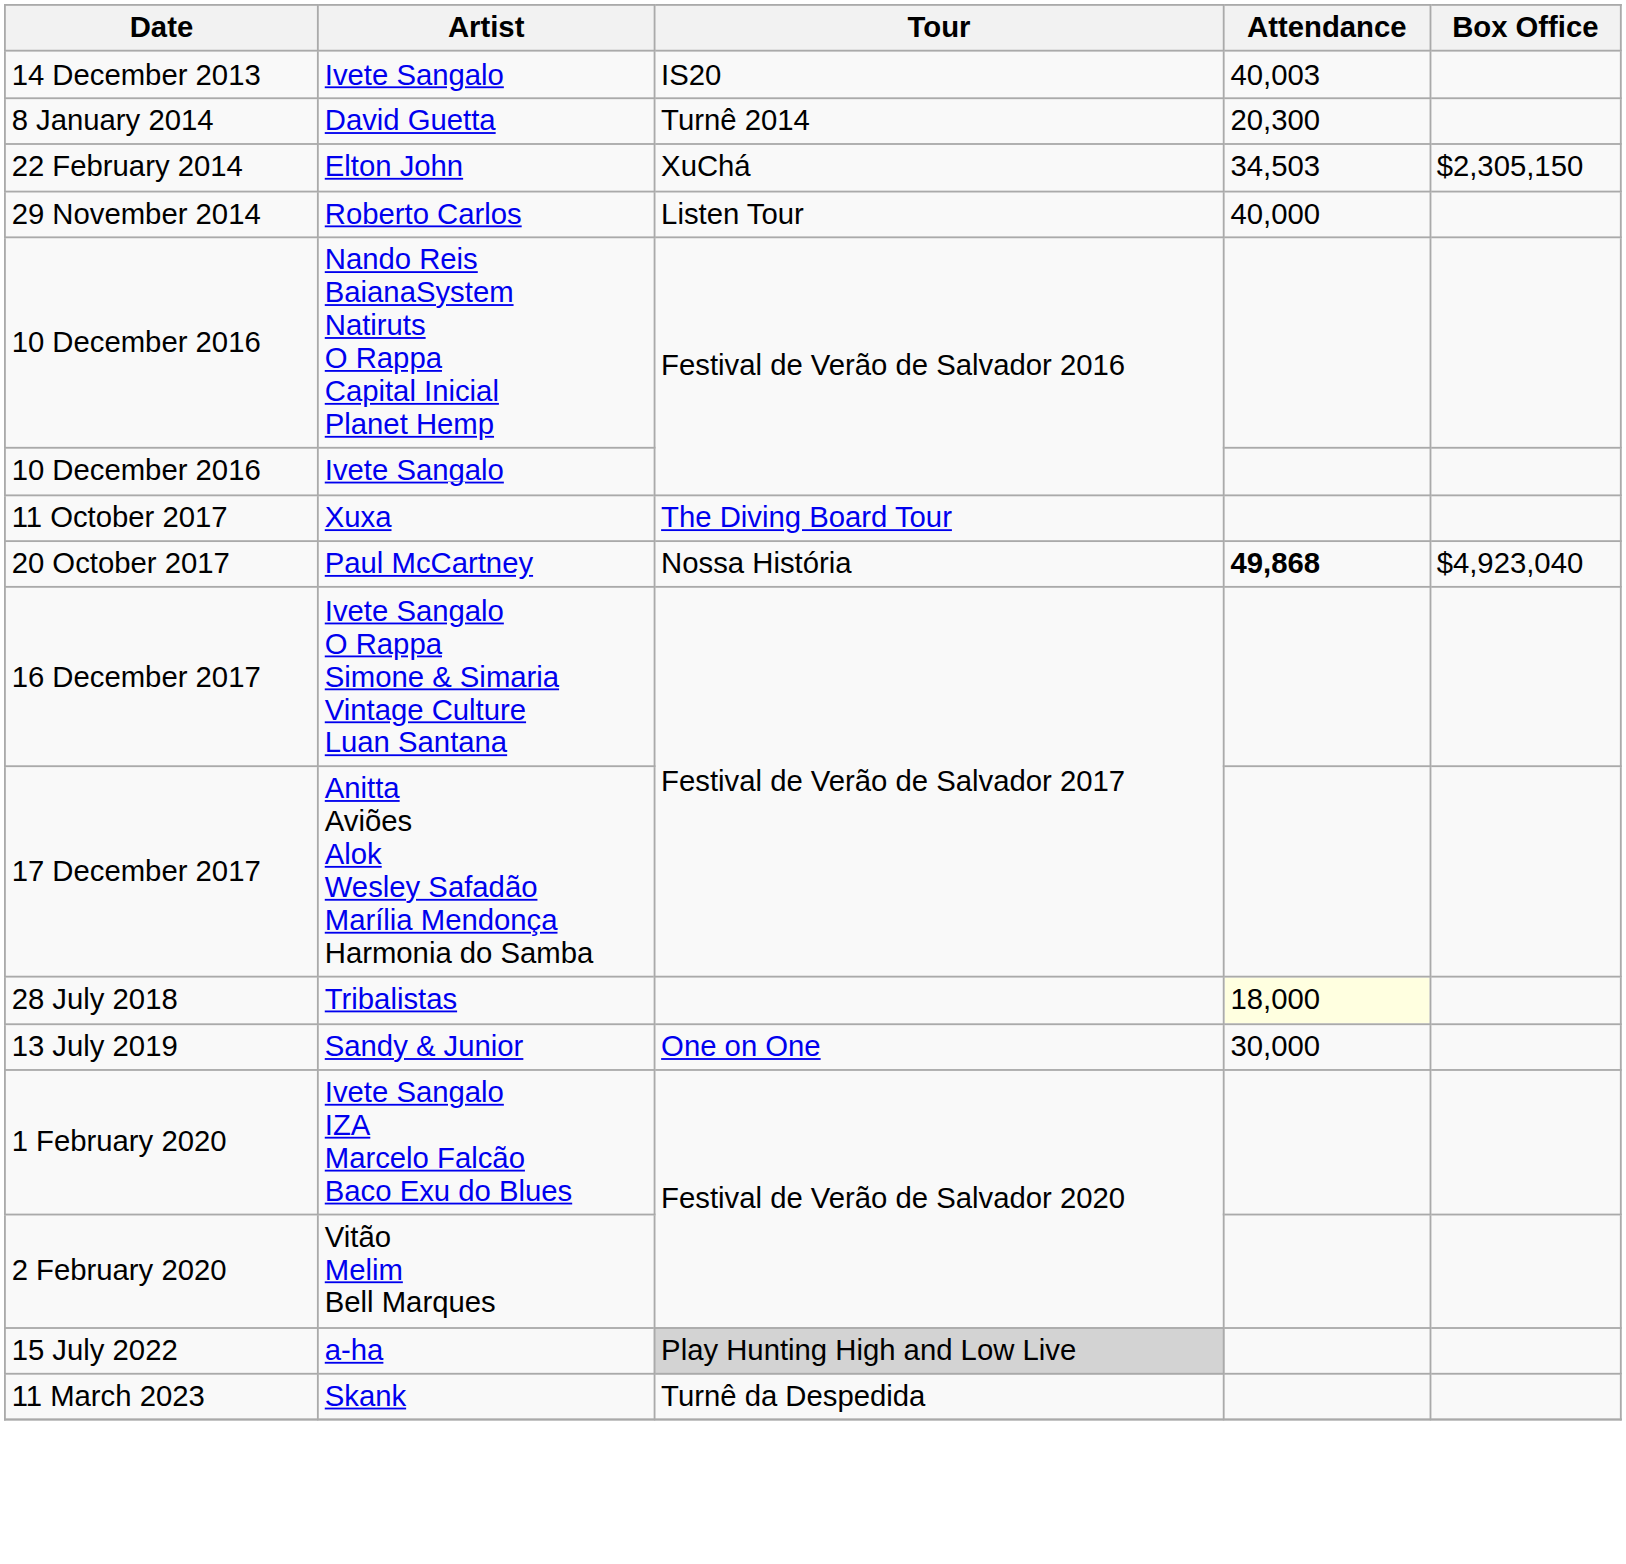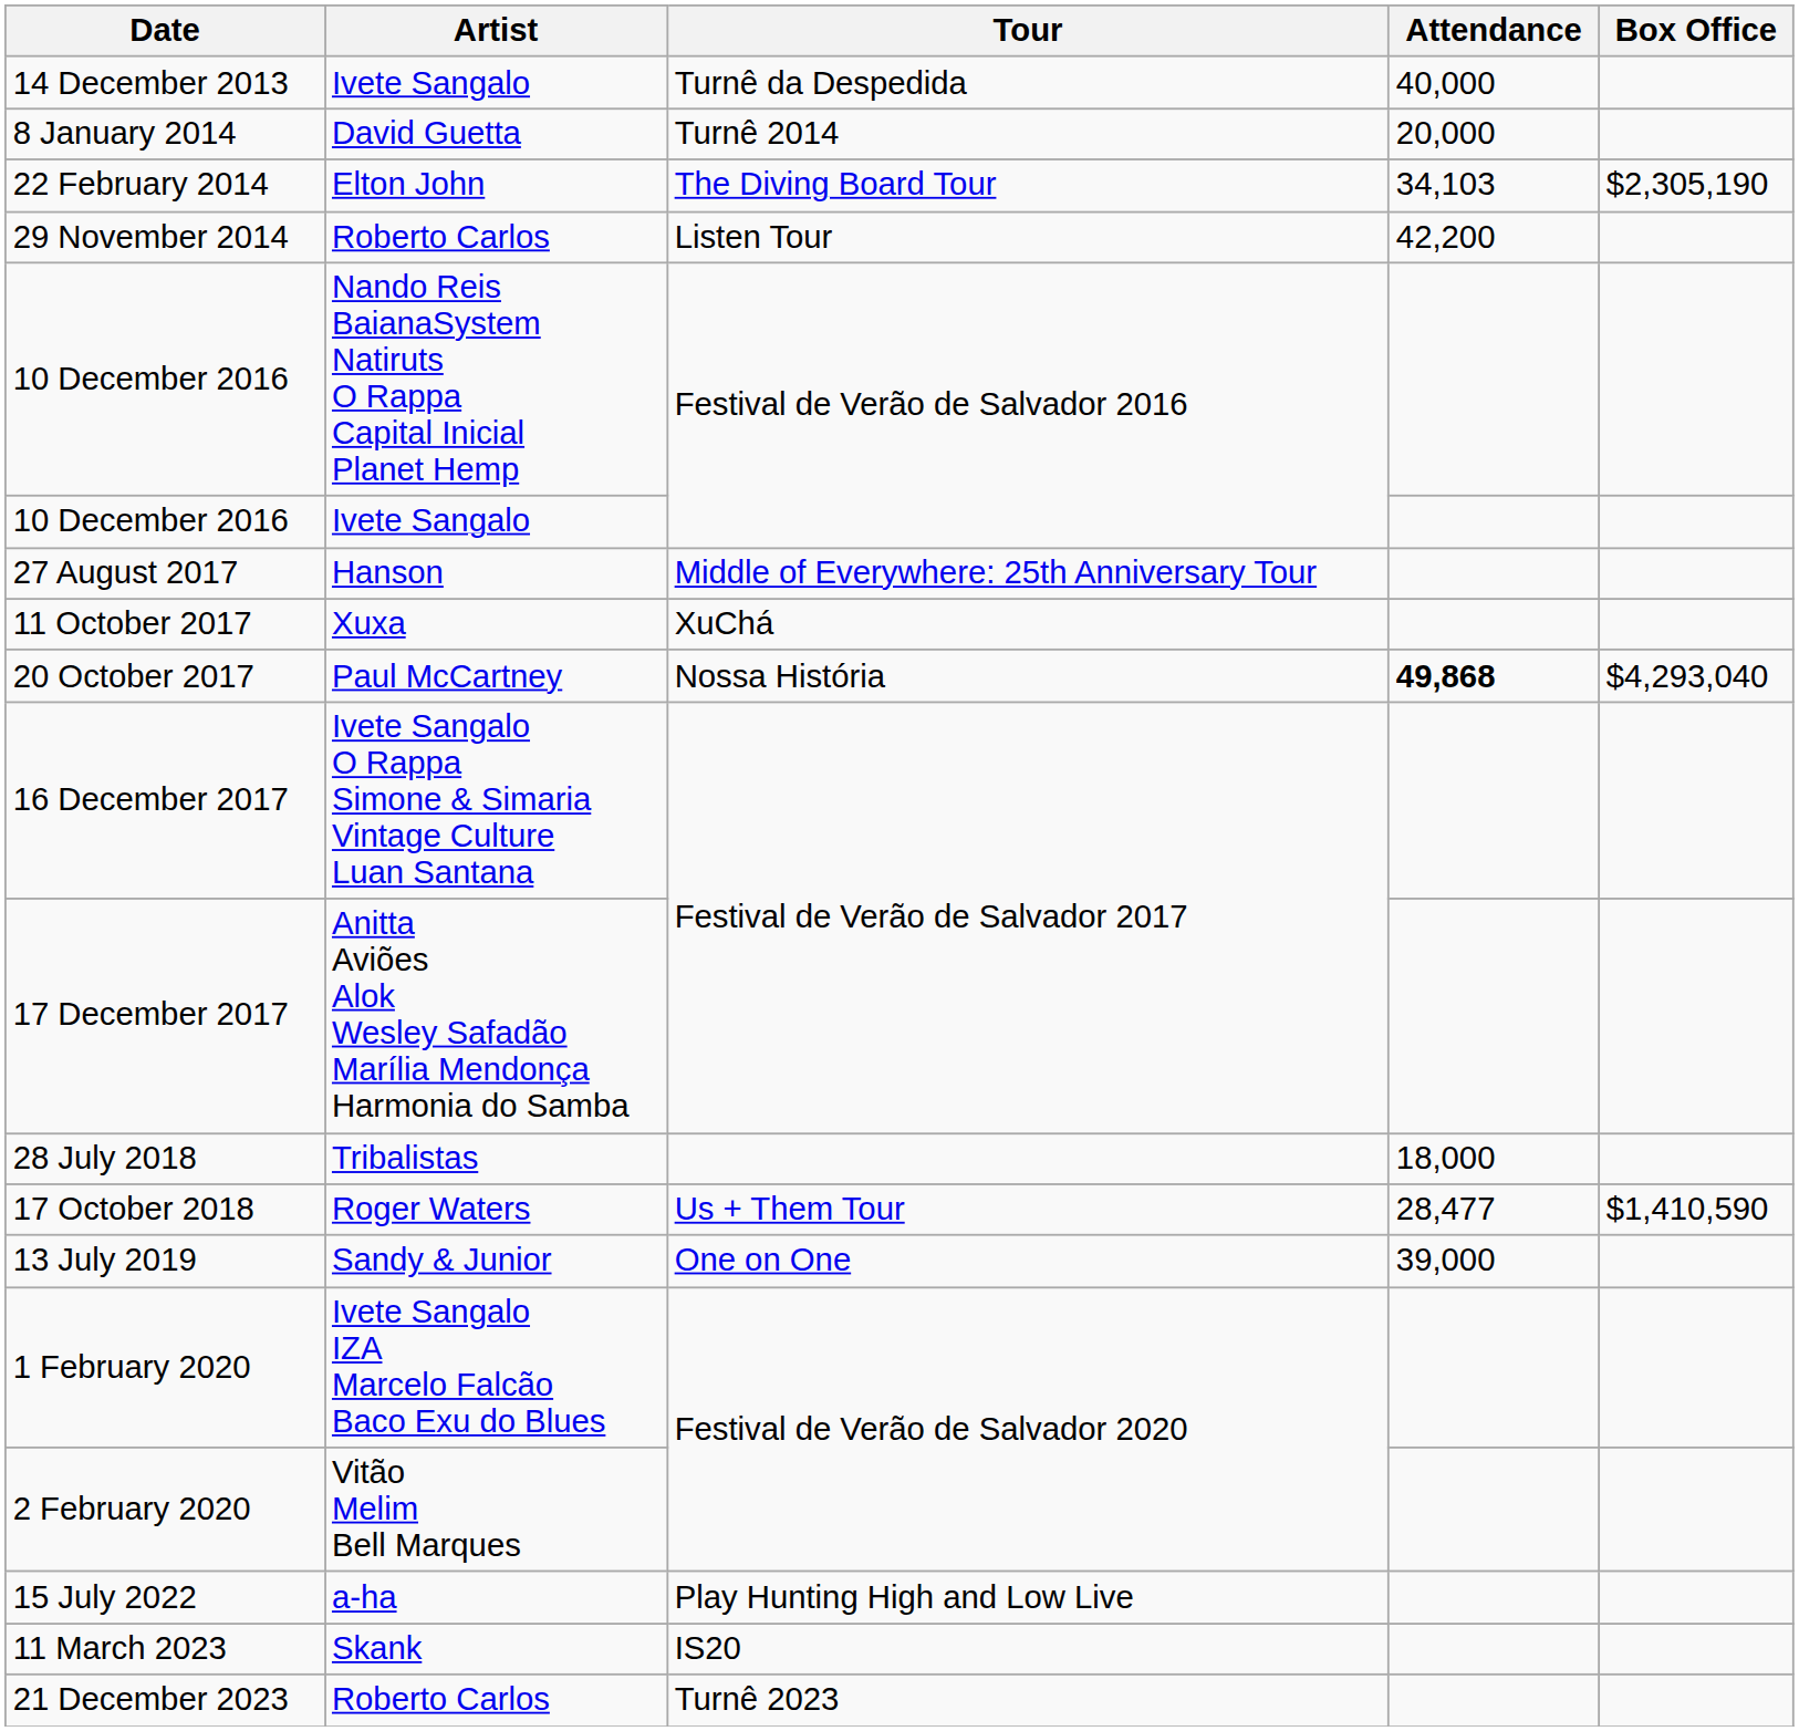14 December 2013 | Tour: IS20 -> Turnê da Despedida
14 December 2013 | Attendance: 40,003 -> 40,000
8 January 2014 | Attendance: 20,300 -> 20,000
22 February 2014 | Tour: XuChá -> The Diving Board Tour
22 February 2014 | Attendance: 34,503 -> 34,103
22 February 2014 | Box Office: $2,305,150 -> $2,305,190
29 November 2014 | Attendance: 40,000 -> 42,200
+ row: 27 August 2017 | Hanson | Middle of Everywhere: 25th Anniversary Tour
11 October 2017 | Tour: The Diving Board Tour -> XuChá
20 October 2017 | Box Office: $4,923,040 -> $4,293,040
28 July 2018 | Attendance: lightyellow background -> no background
+ row: 17 October 2018 | Roger Waters | Us + Them Tour | 28,477 | $1,410,590
13 July 2019 | Attendance: 30,000 -> 39,000
15 July 2022 | Tour: lightgrey background -> no background
11 March 2023 | Tour: Turnê da Despedida -> IS20
+ row: 21 December 2023 | Roberto Carlos | Turnê 2023
